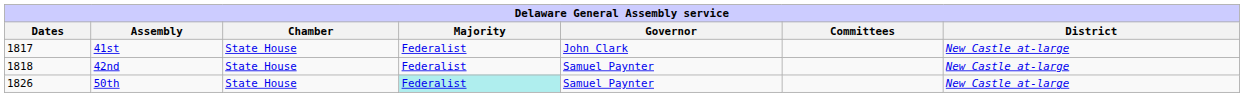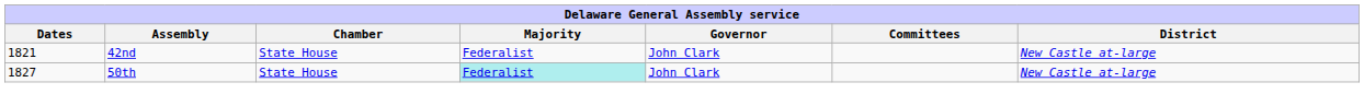- row: 1817 | 41st | State House | Federalist | John Clark | New Castle at-large
42nd | Dates: 1818 -> 1821
42nd | Governor: Samuel Paynter -> John Clark
50th | Dates: 1826 -> 1827
50th | Governor: Samuel Paynter -> John Clark
